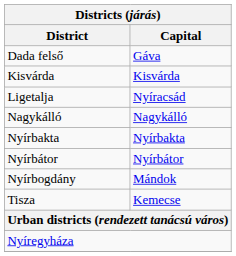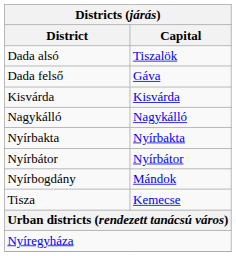+ row: Dada alsó | Tiszalök
- row: Ligetalja | Nyíracsád
